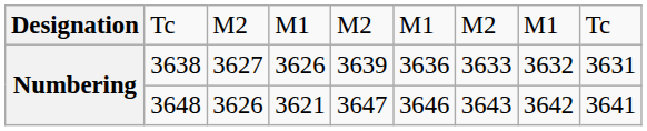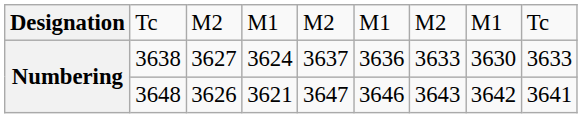3638 | column 4: 3626 -> 3624
3638 | column 5: 3639 -> 3637
3638 | column 8: 3632 -> 3630
3638 | column 9: 3631 -> 3633
